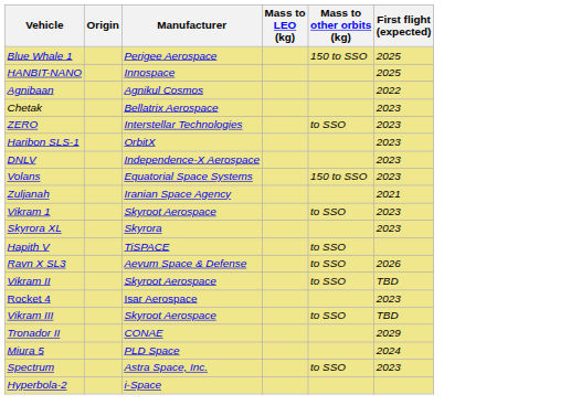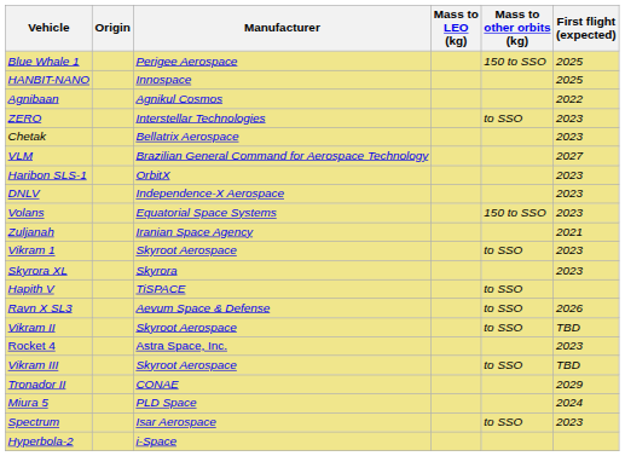rows swapped: ZERO <-> Chetak
+ row: VLM | Brazilian General Command for Aerospace Technology | 2027
Rocket 4 | Manufacturer: Isar Aerospace -> Astra Space, Inc.
Spectrum | Manufacturer: Astra Space, Inc. -> Isar Aerospace
